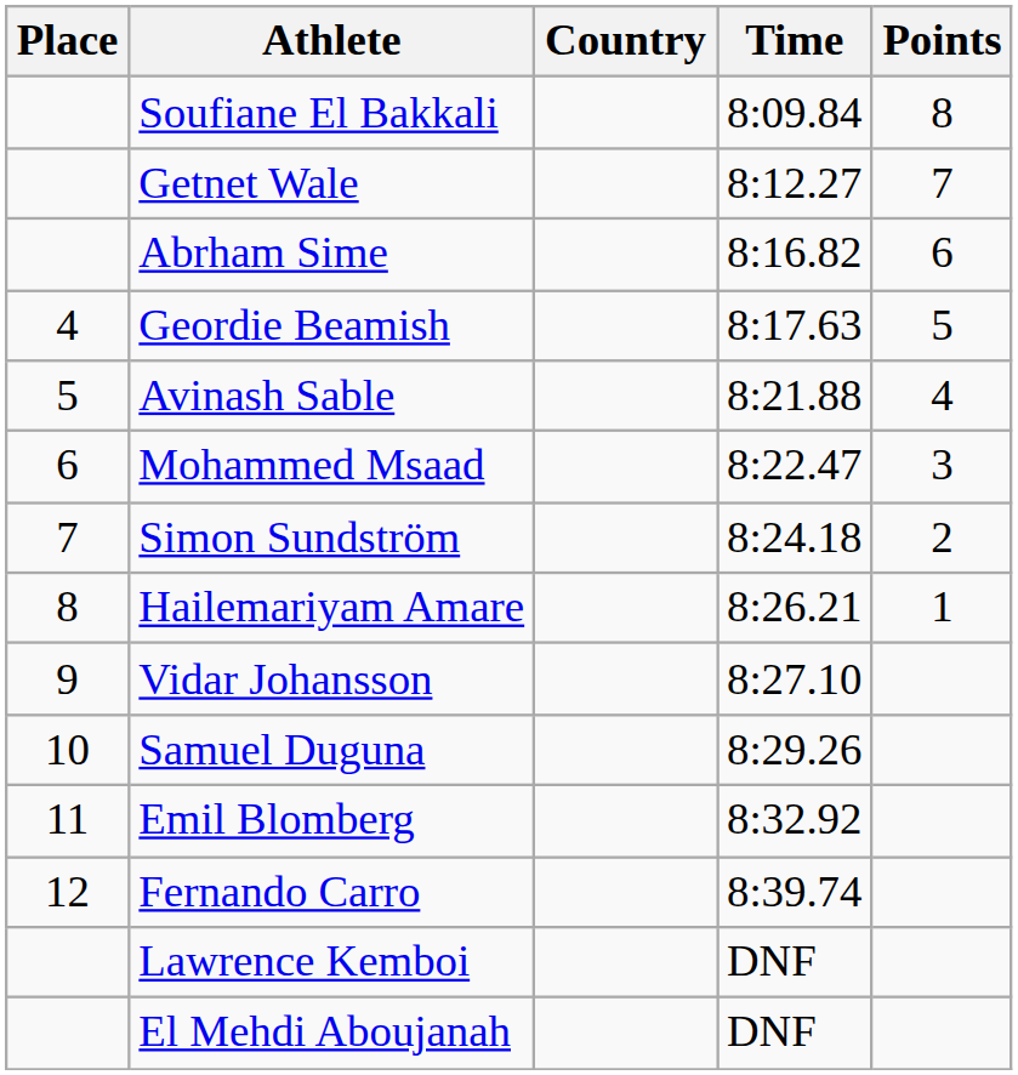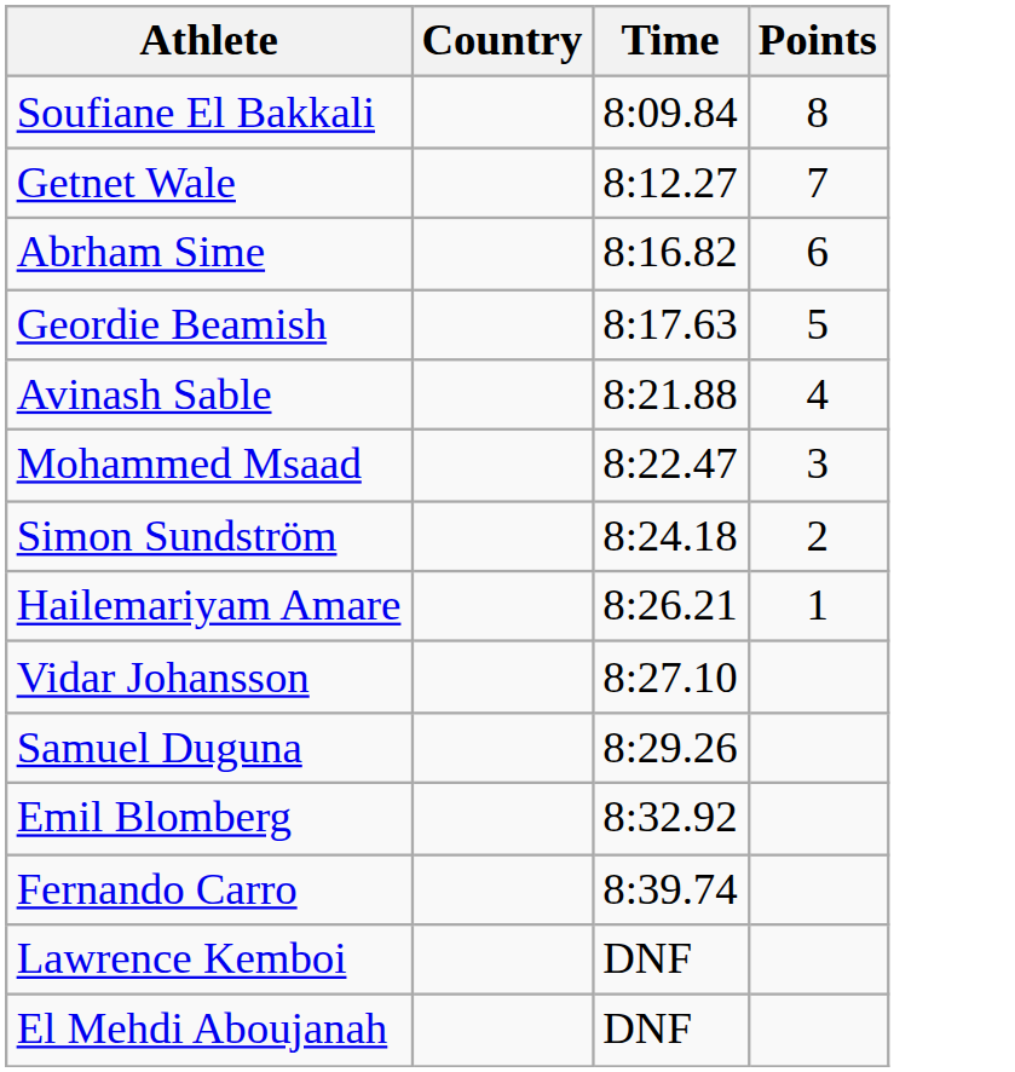- column: Place | 4 | 5 | 6 | 7 | 8 | 9 | 10 | 11 | 12
